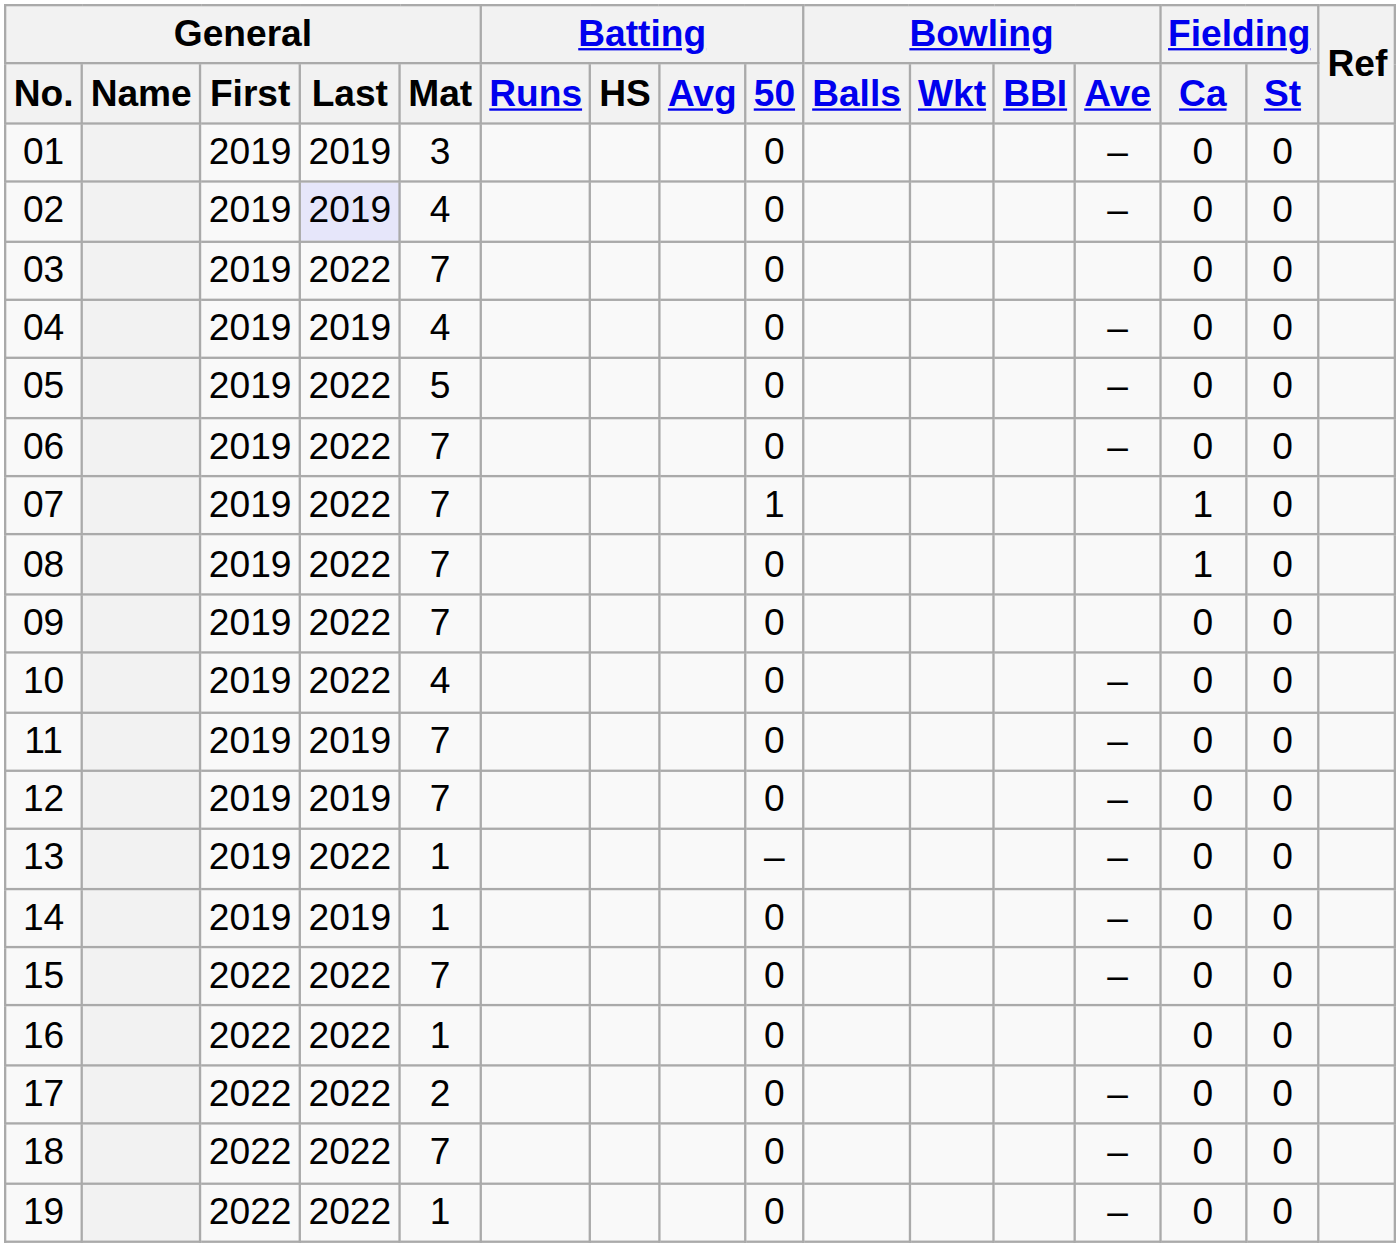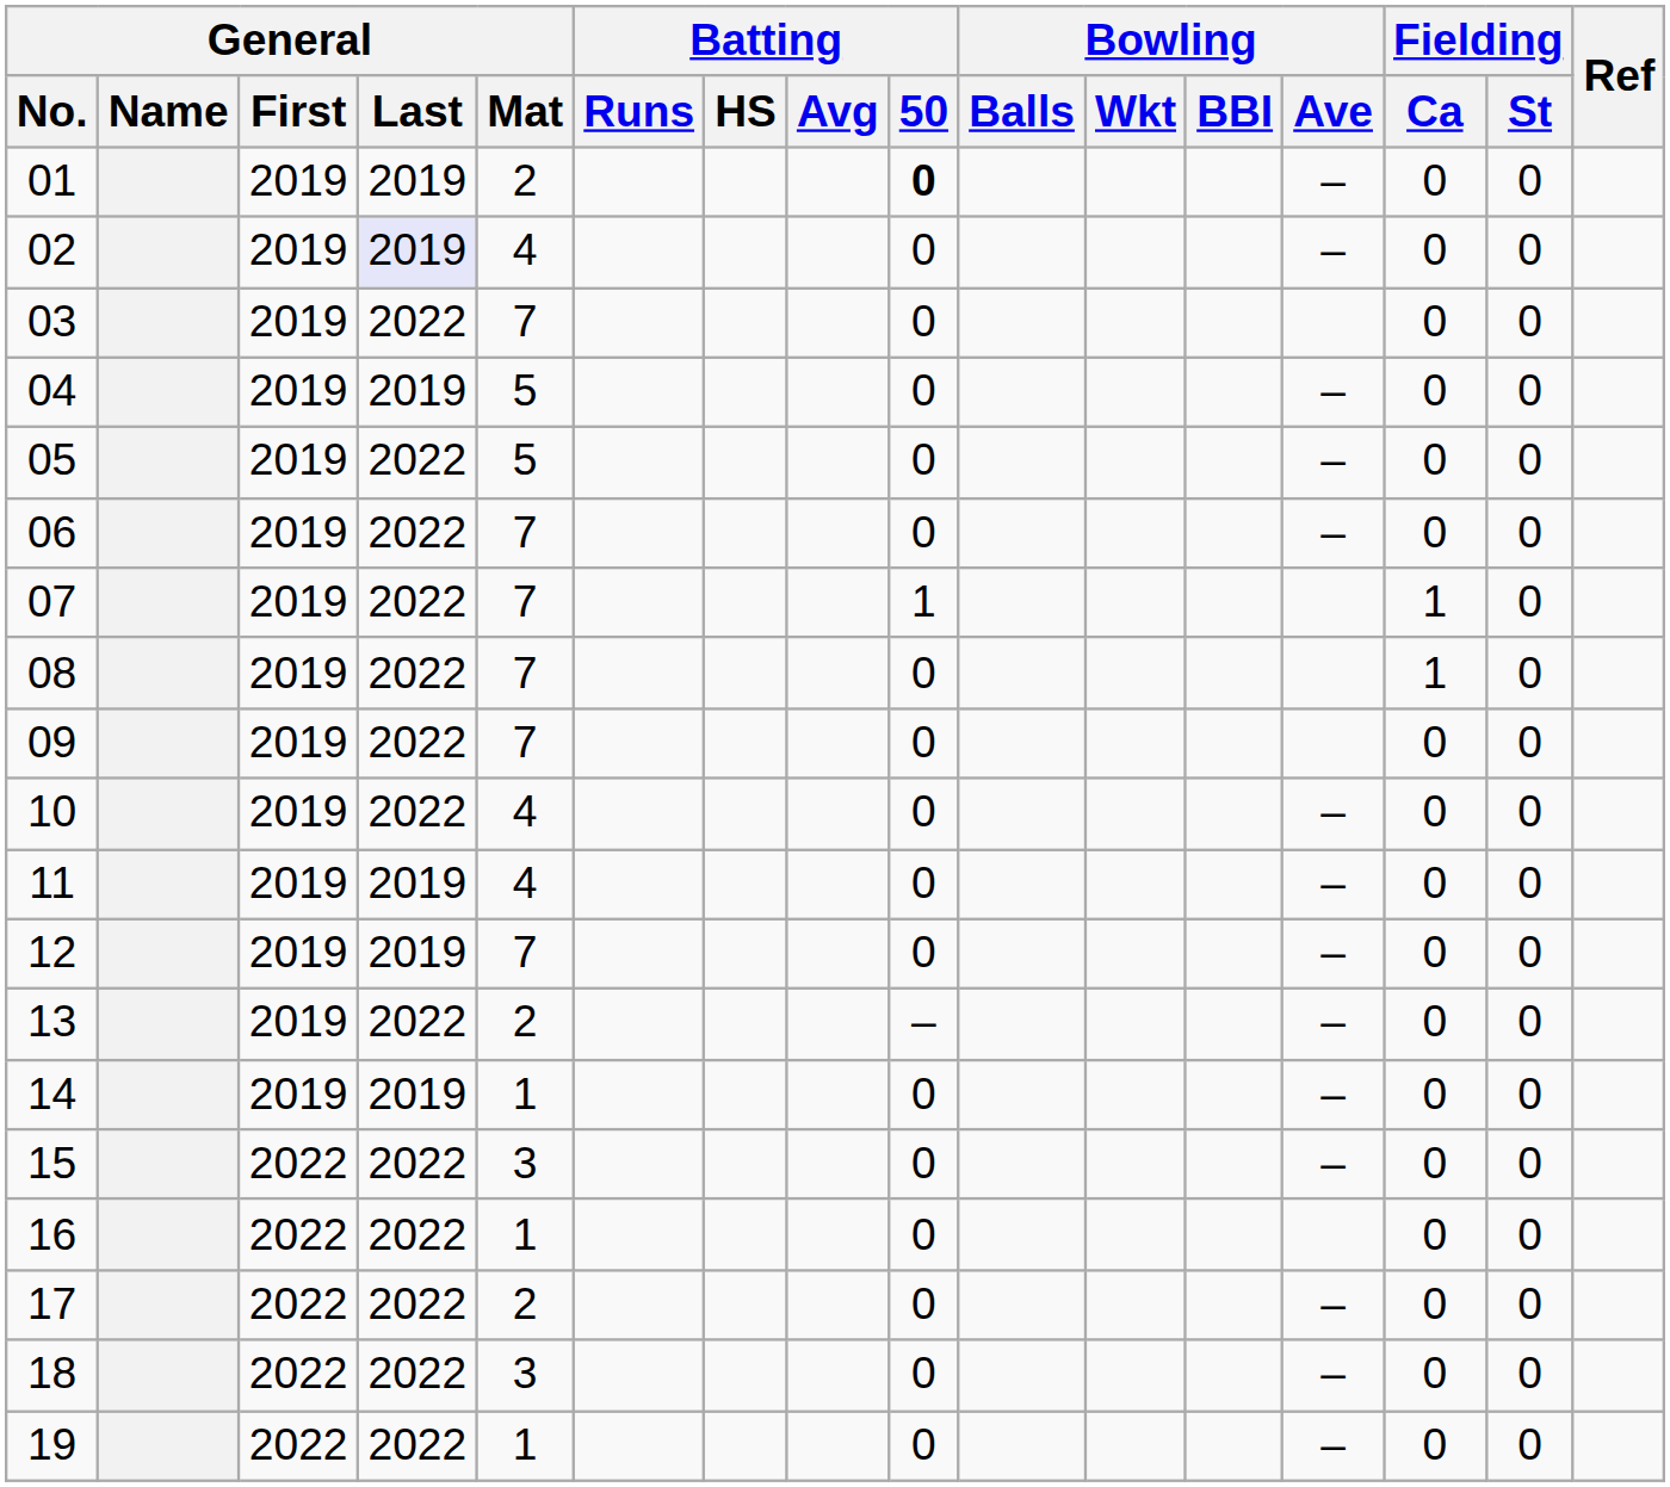01 | General / Mat: 3 -> 2
01 | Batting / 50: normal -> bold
04 | General / Mat: 4 -> 5
11 | General / Mat: 7 -> 4
13 | General / Mat: 1 -> 2
15 | General / Mat: 7 -> 3
18 | General / Mat: 7 -> 3
